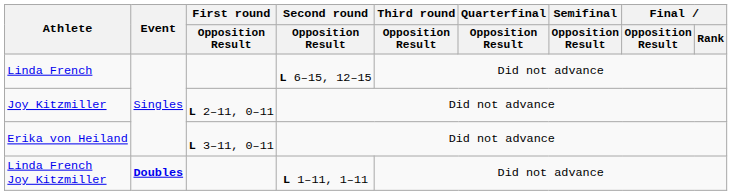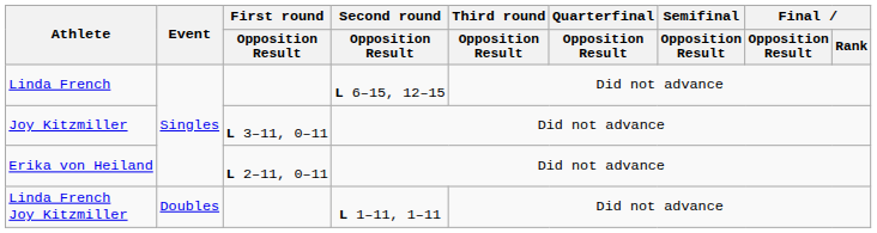Joy Kitzmiller | First round / Opposition Result: L 2–11, 0–11 -> L 3–11, 0–11
Erika von Heiland | First round / Opposition Result: L 3–11, 0–11 -> L 2–11, 0–11
Linda French Joy Kitzmiller | Event: bold -> normal
